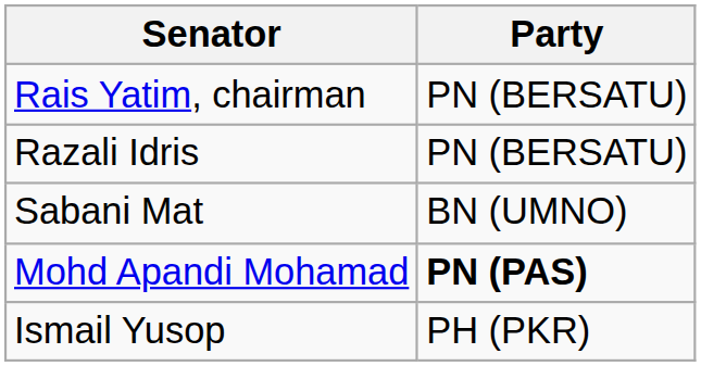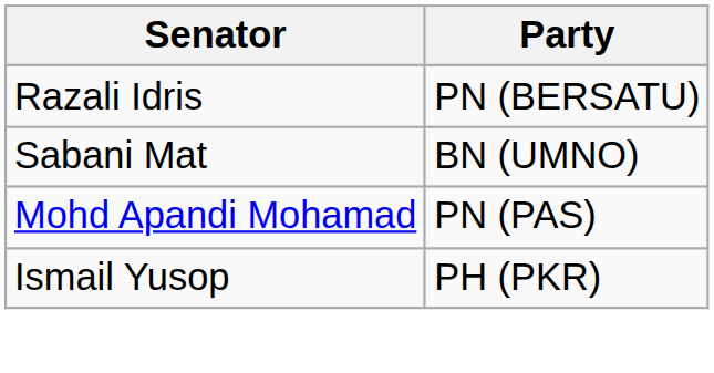- row: Rais Yatim, chairman | PN (BERSATU)
Mohd Apandi Mohamad | Party: bold -> normal
